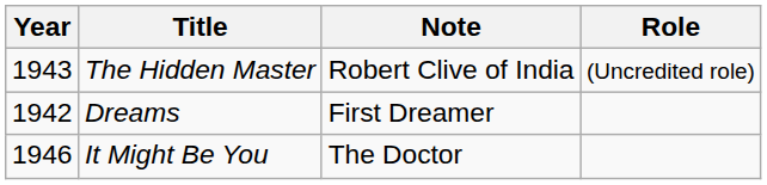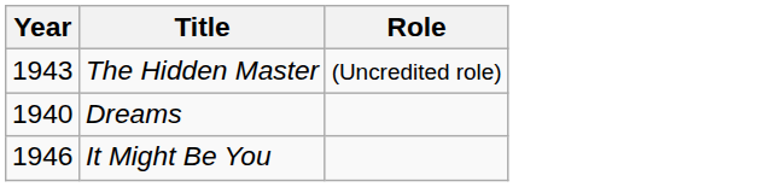- column: Note | Robert Clive of India | First Dreamer | The Doctor
Dreams | Year: 1942 -> 1940
